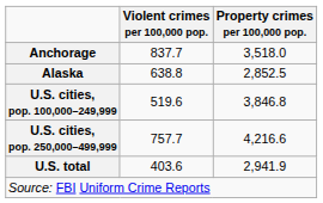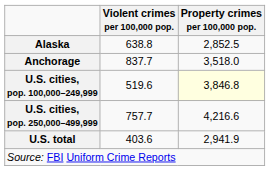rows swapped: Anchorage <-> Alaska
U.S. cities, pop. 100,000–249,999 | Property crimes per 100,000 pop.: no background -> lightyellow background
